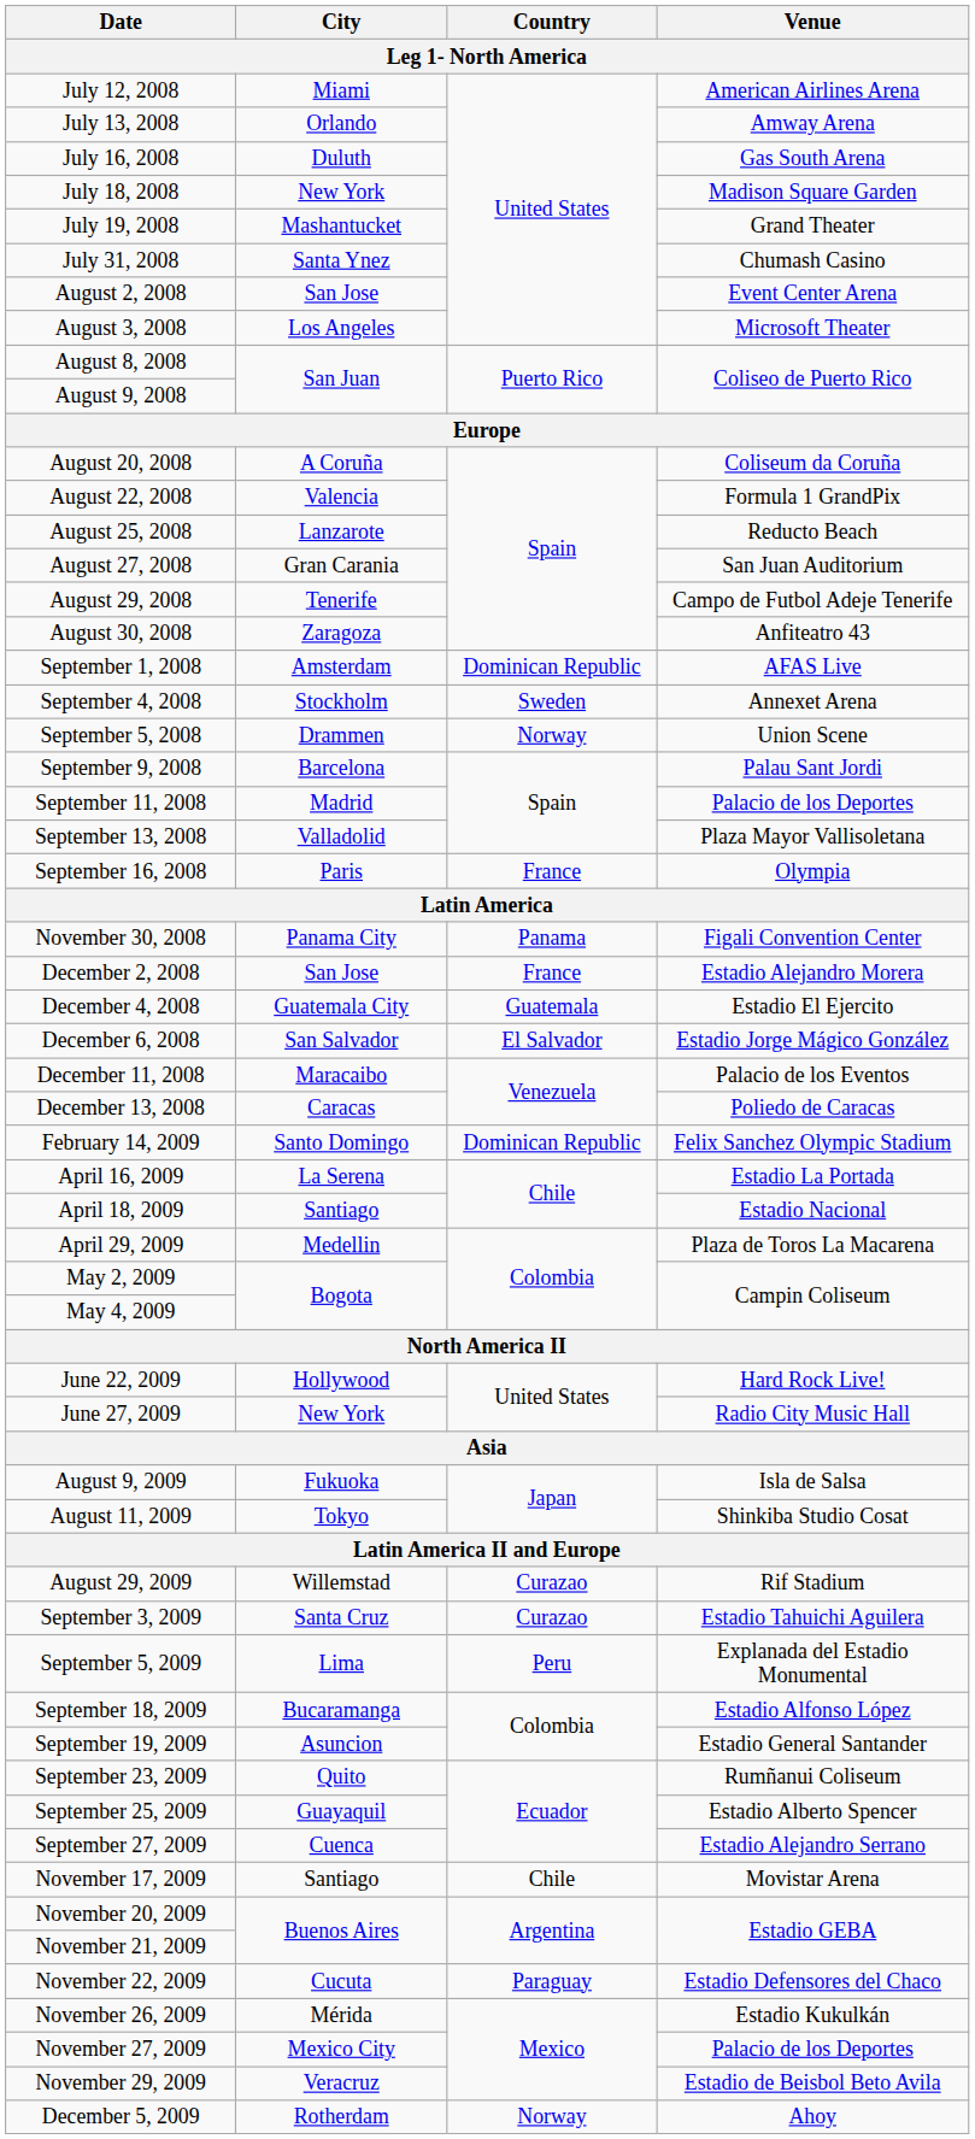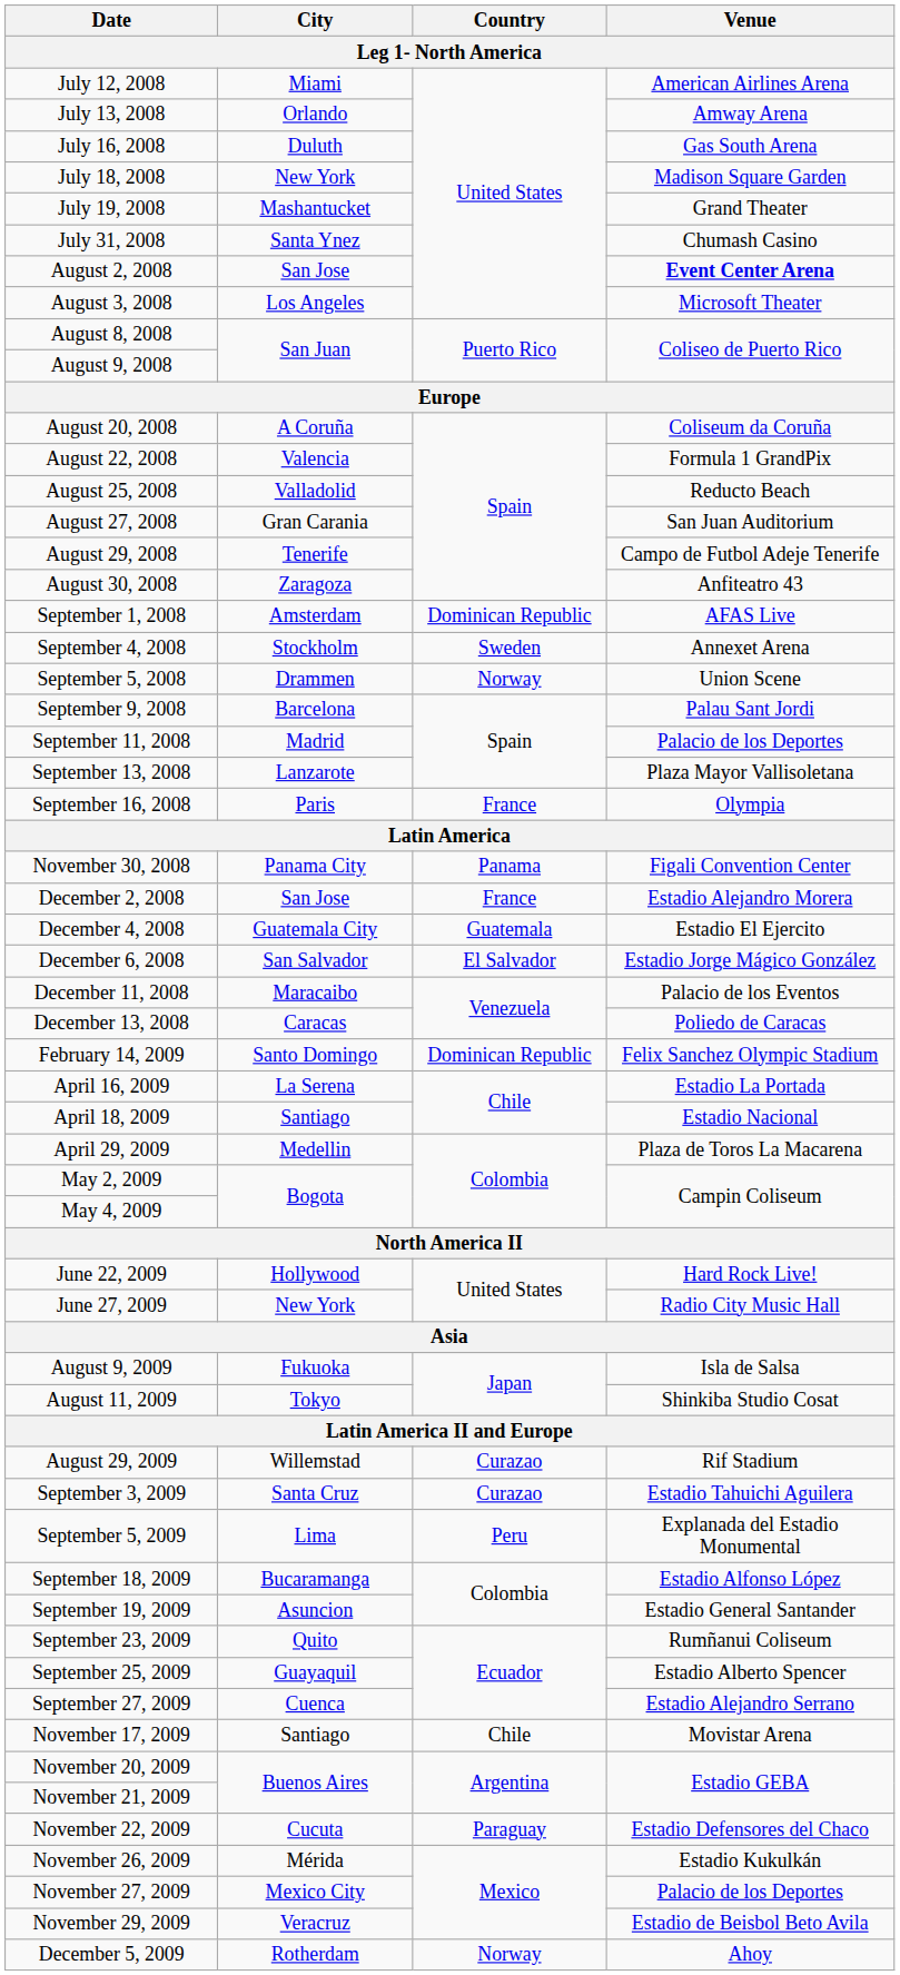August 2, 2008 | Venue: normal -> bold
August 25, 2008 | City: Lanzarote -> Valladolid
September 13, 2008 | City: Valladolid -> Lanzarote
